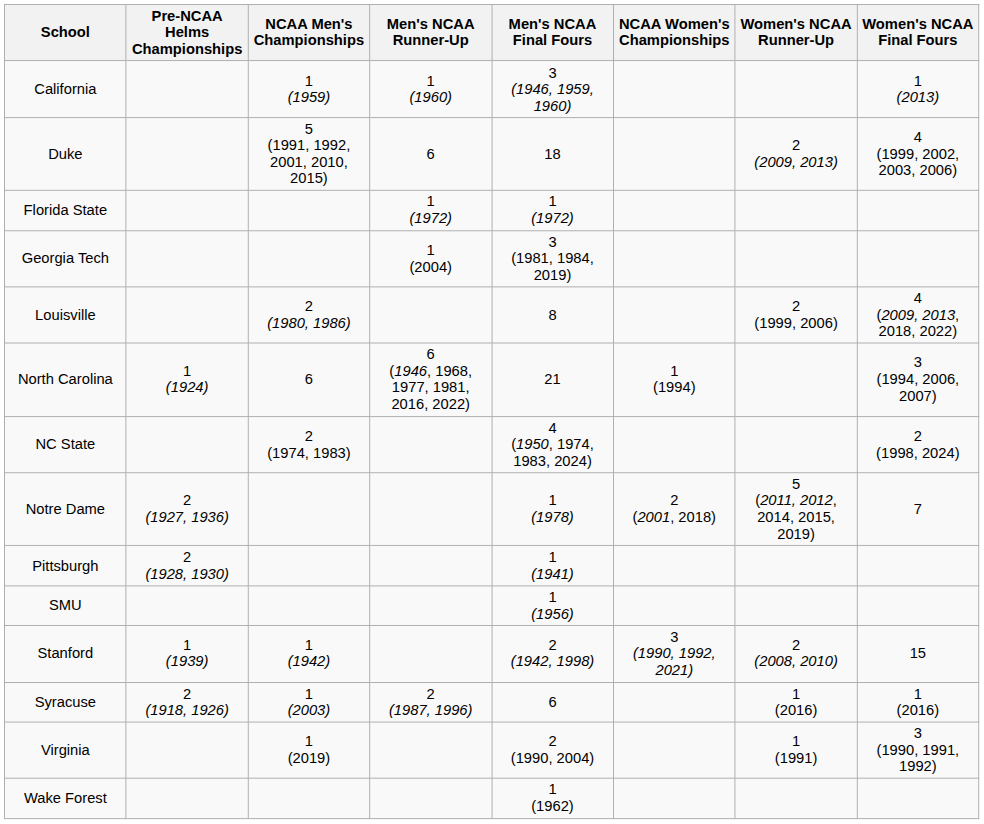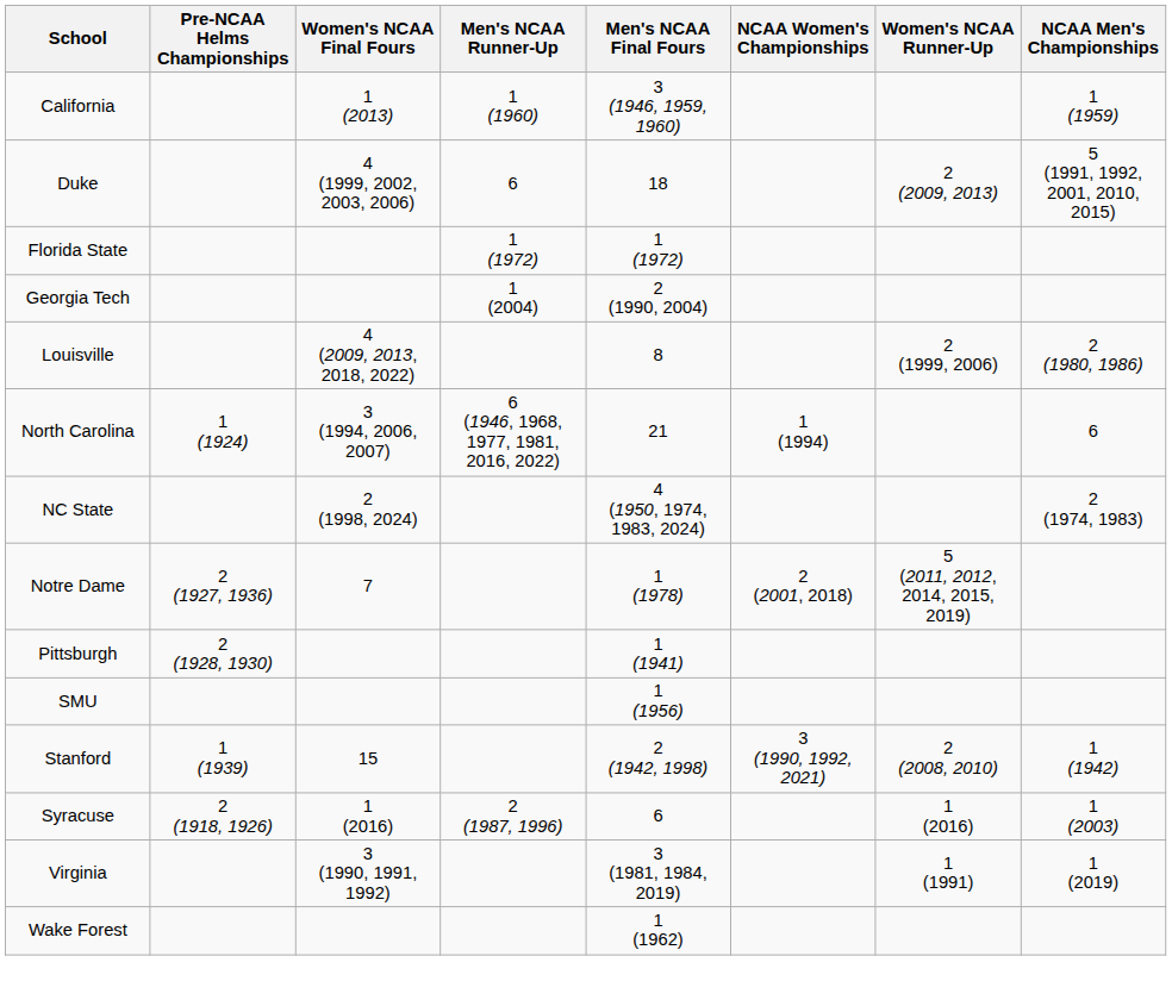columns swapped: NCAA Men's Championships <-> Women's NCAA Final Fours
Georgia Tech | Men's NCAA Final Fours: 3 (1981, 1984, 2019) -> 2 (1990, 2004)
Virginia | Men's NCAA Final Fours: 2 (1990, 2004) -> 3 (1981, 1984, 2019)
